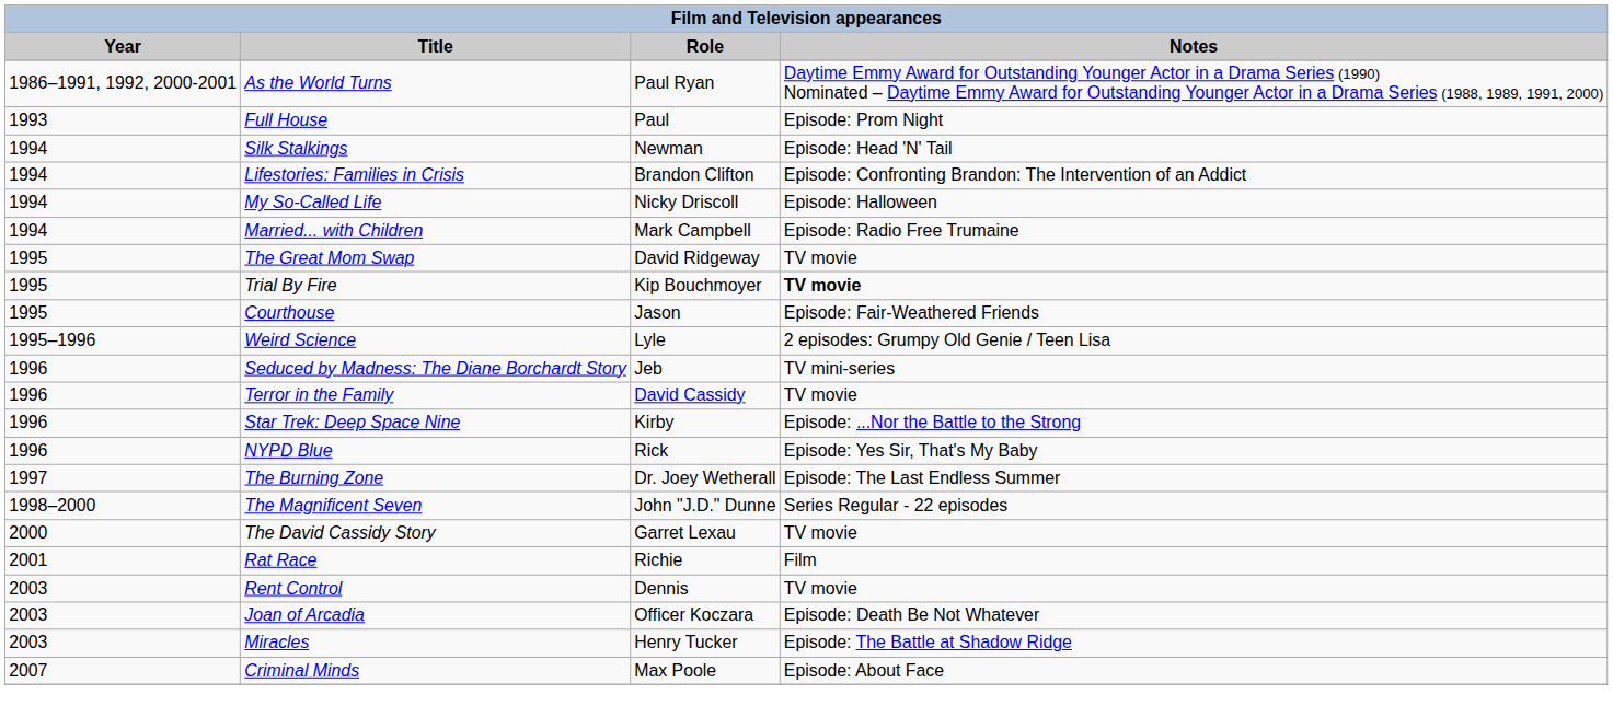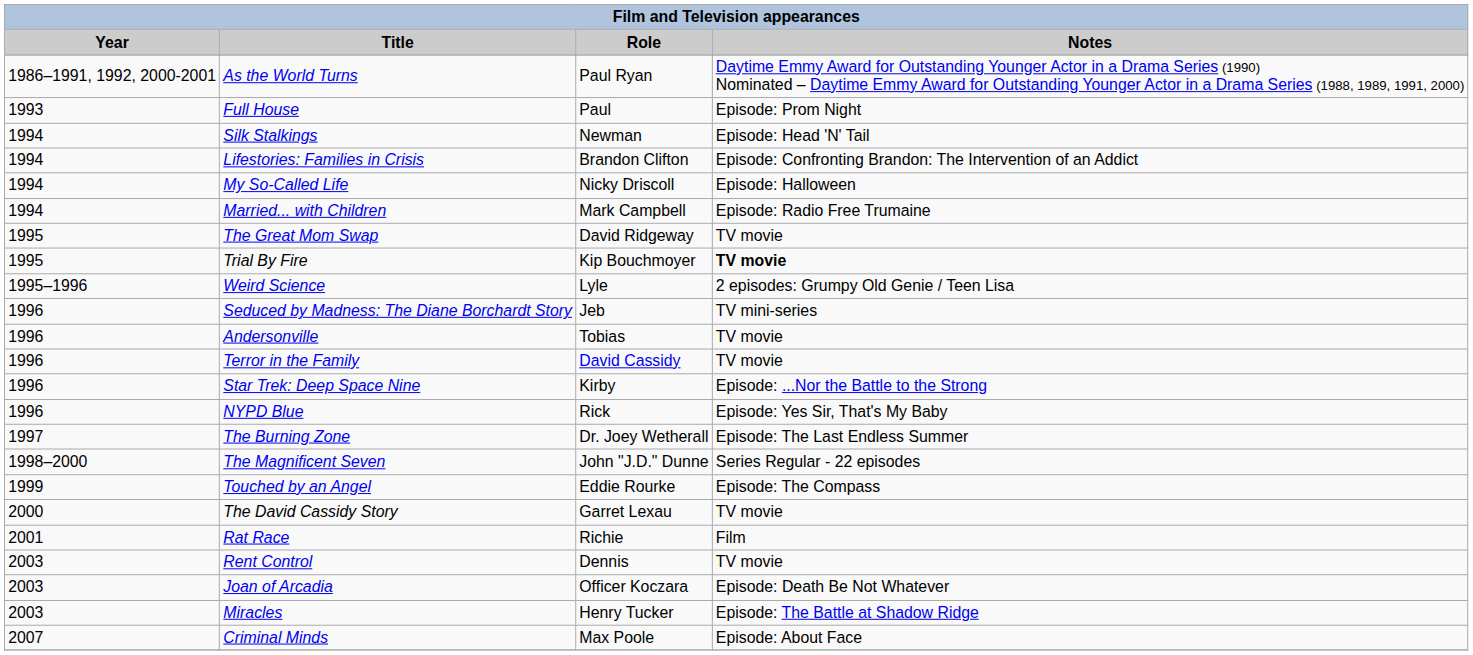- row: 1995 | Courthouse | Jason | Episode: Fair-Weathered Friends
+ row: 1996 | Andersonville | Tobias | TV movie
+ row: 1999 | Touched by an Angel | Eddie Rourke | Episode: The Compass
